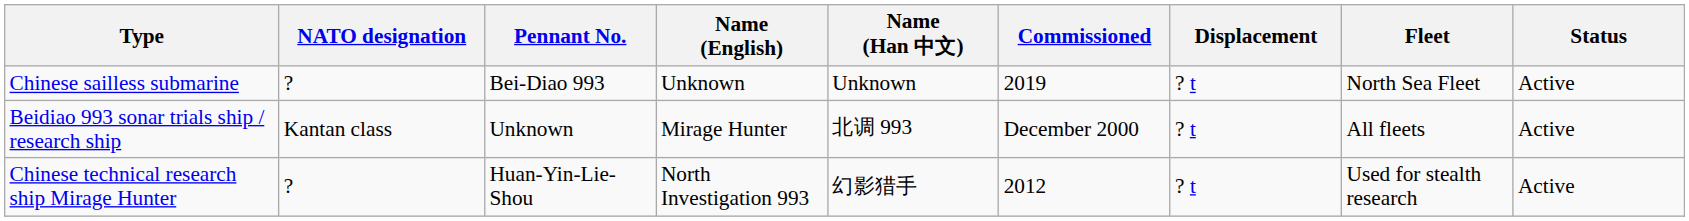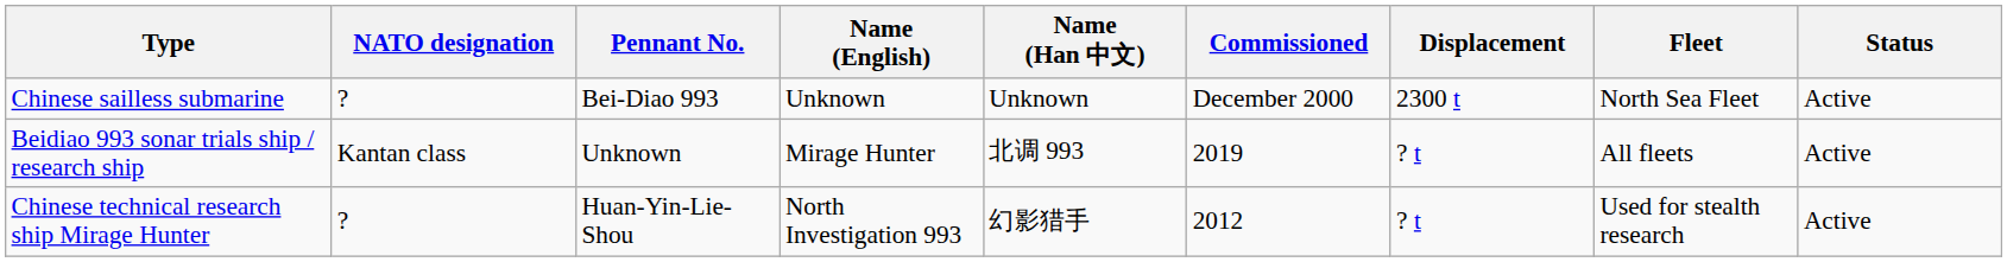Chinese sailless submarine | Commissioned: 2019 -> December 2000
Chinese sailless submarine | Displacement: ? t -> 2300 t
Beidiao 993 sonar trials ship / research ship | Commissioned: December 2000 -> 2019
